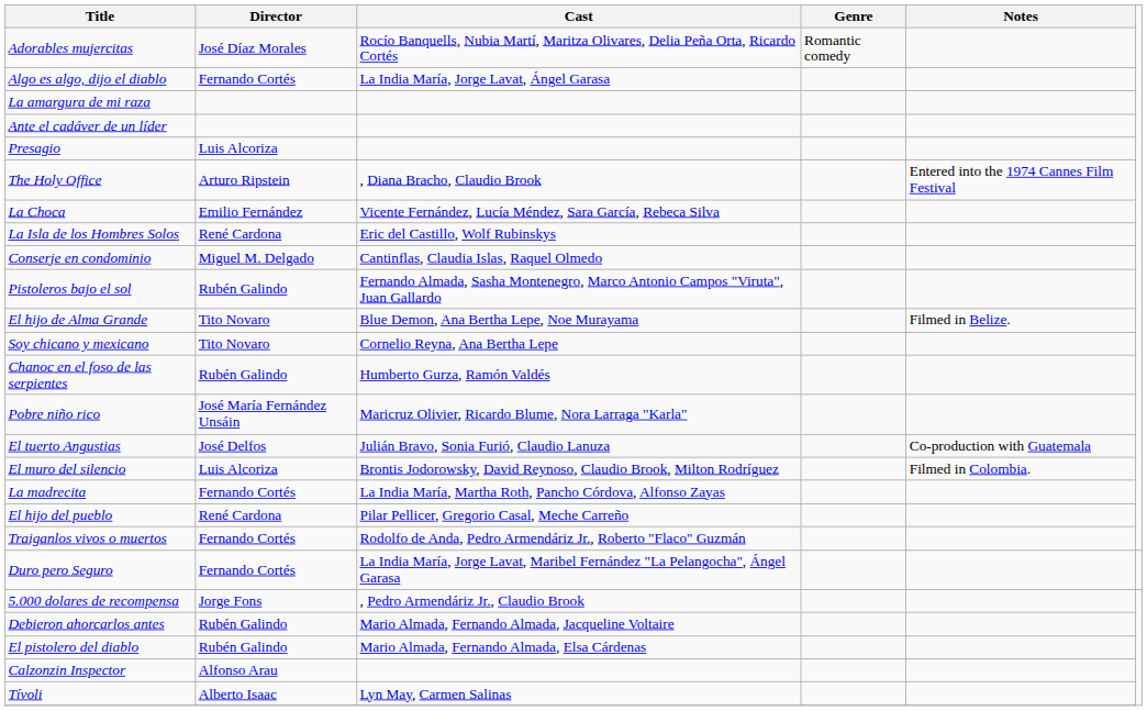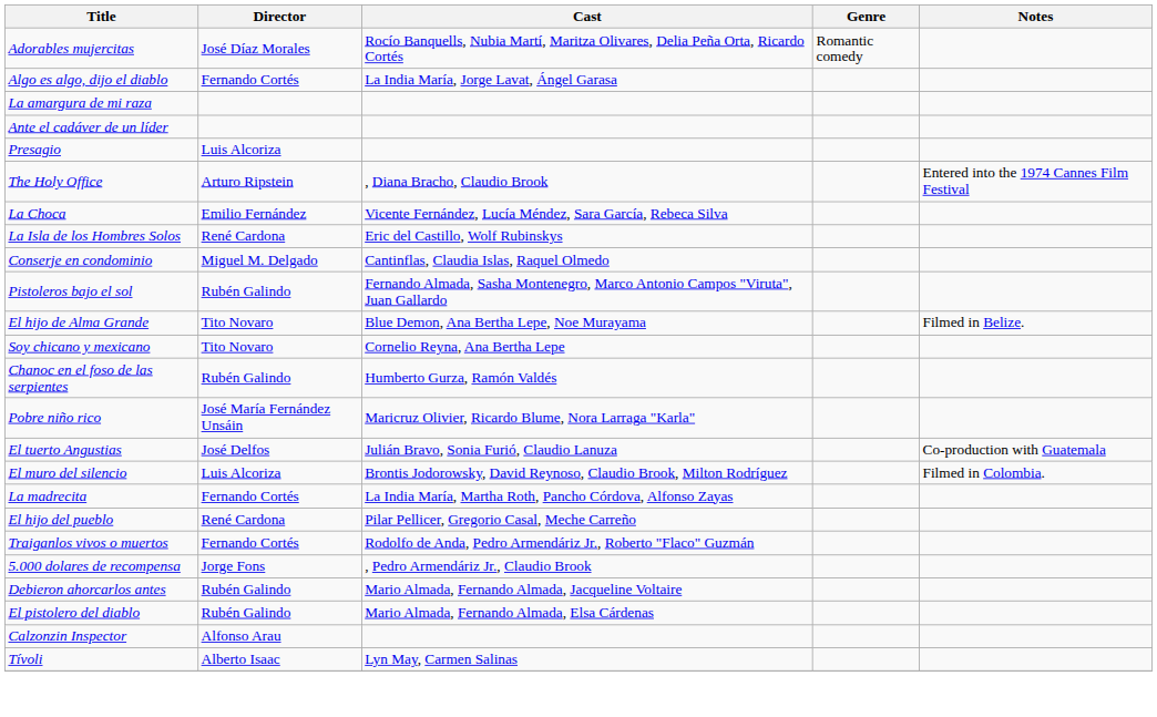- row: Duro pero Seguro | Fernando Cortés | La India María, Jorge Lavat, Maribel Fernández "La Pelangocha", Ángel Garasa
